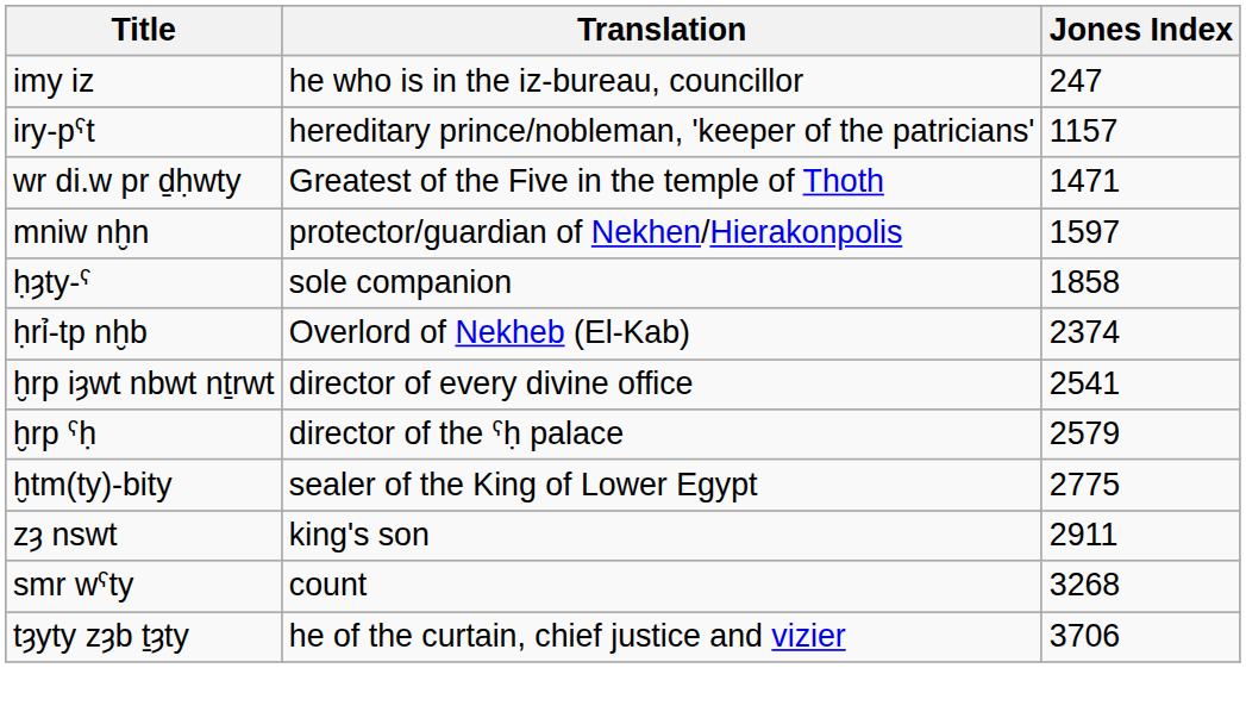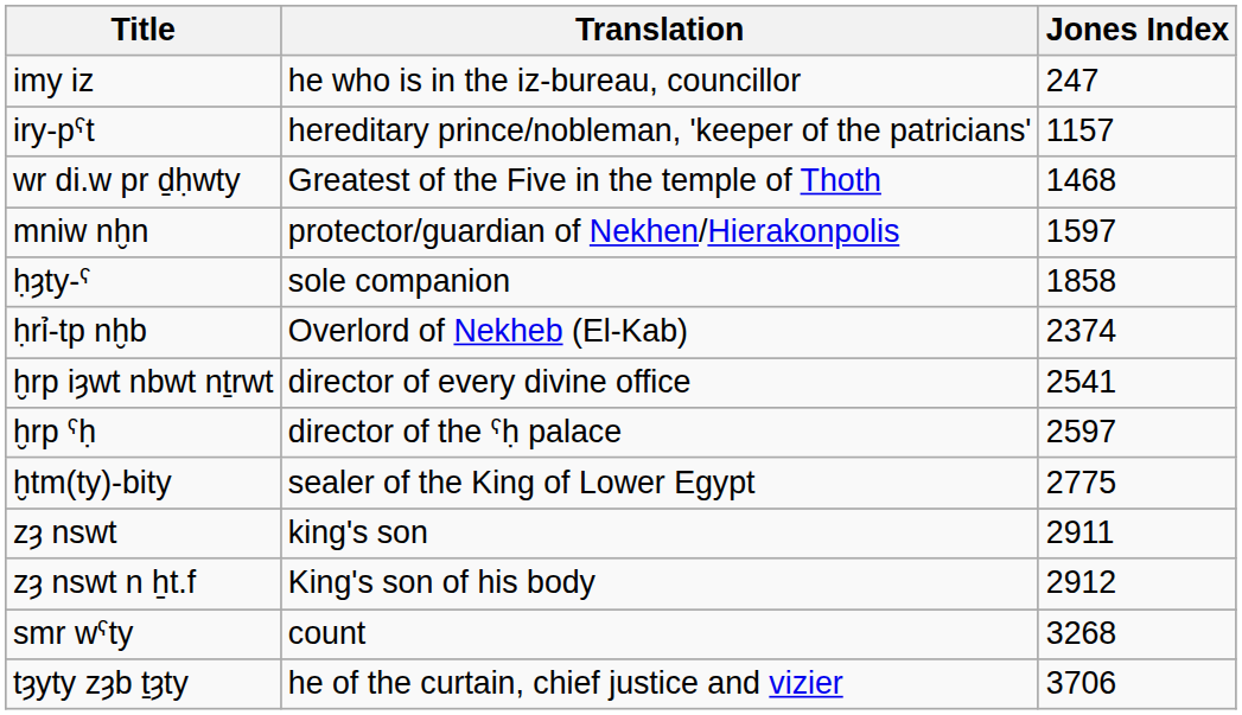wr di.w pr ḏḥwty | Jones Index: 1471 -> 1468
ḫrp ˁḥ | Jones Index: 2579 -> 2597
+ row: zȝ nswt n ẖt.f | King's son of his body | 2912
